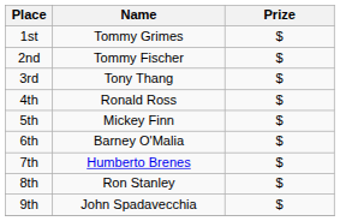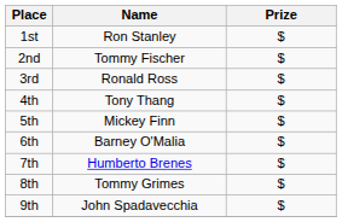1st | Name: Tommy Grimes -> Ron Stanley
3rd | Name: Tony Thang -> Ronald Ross
4th | Name: Ronald Ross -> Tony Thang
8th | Name: Ron Stanley -> Tommy Grimes
